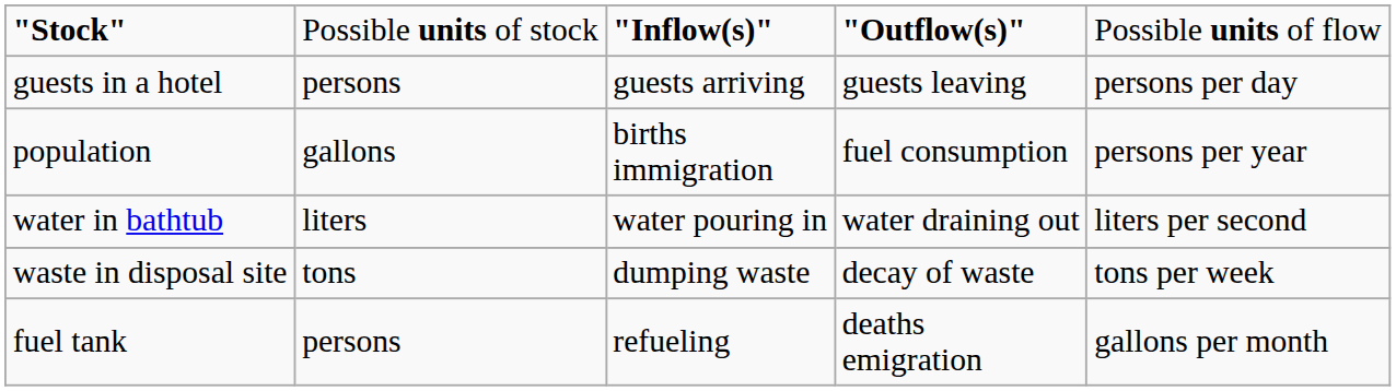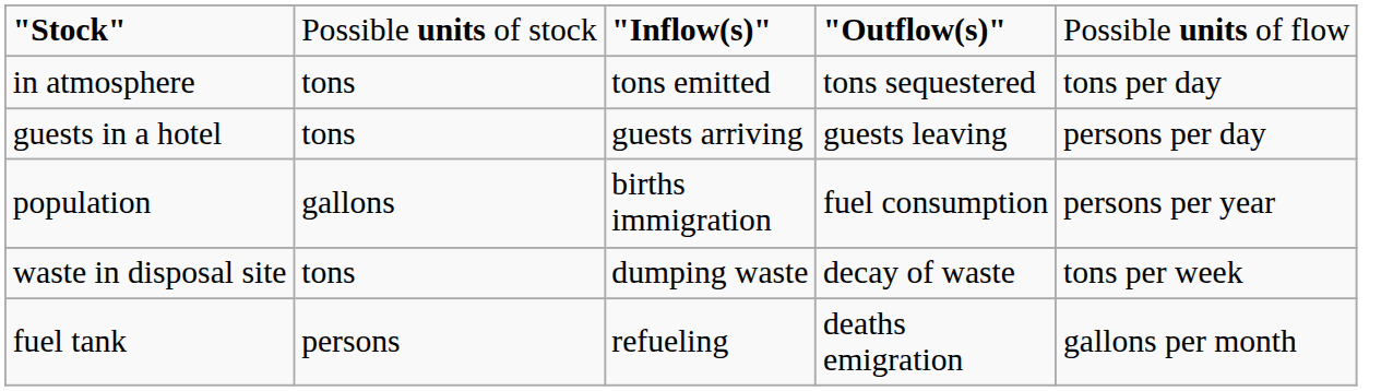+ row: in atmosphere | tons | tons emitted | tons sequestered | tons per day
guests in a hotel | column 2: persons -> tons
- row: water in bathtub | liters | water pouring in | water draining out | liters per second
